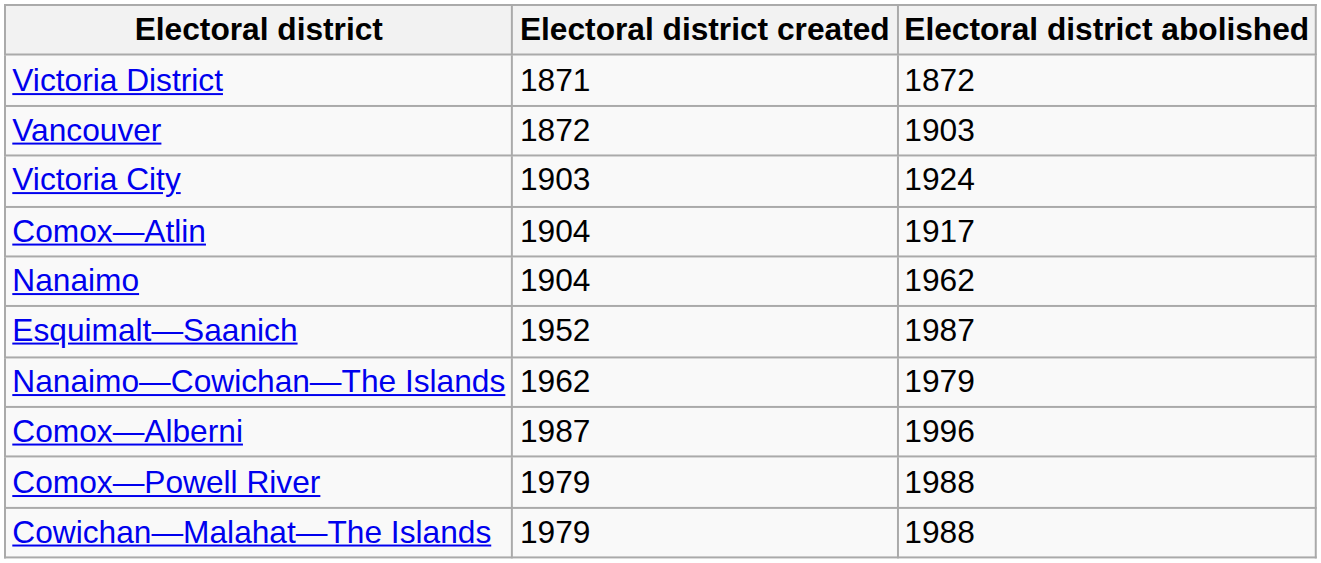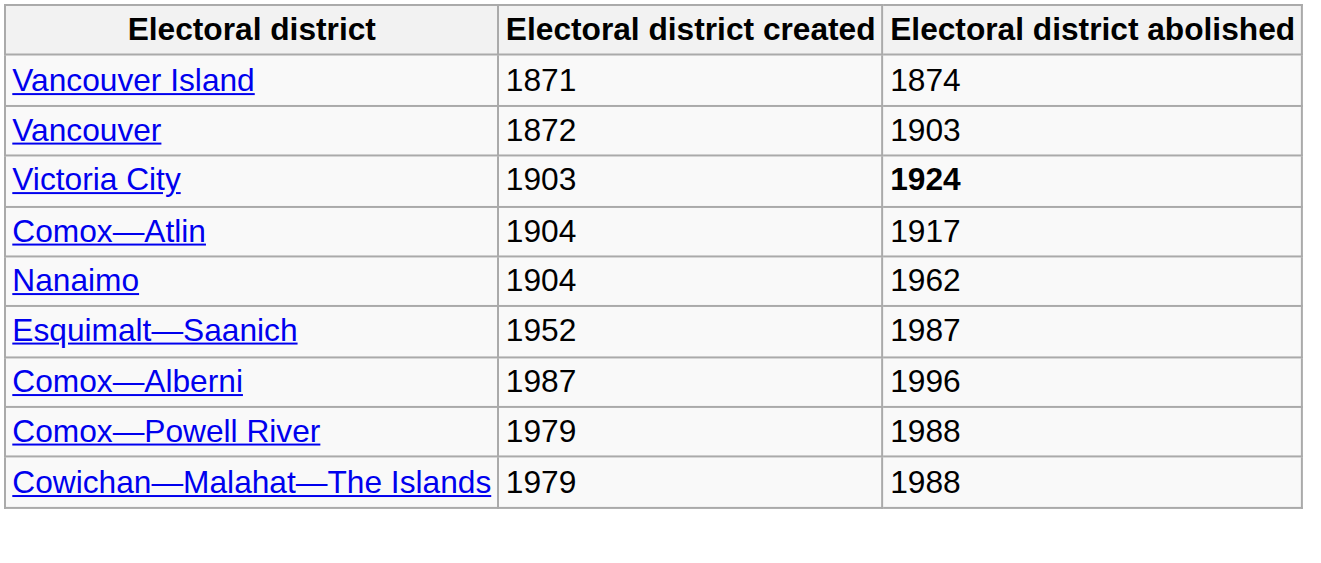+ row: Vancouver Island | 1871 | 1874
- row: Victoria District | 1871 | 1872
Victoria City | Electoral district abolished: normal -> bold
- row: Nanaimo—Cowichan—The Islands | 1962 | 1979
